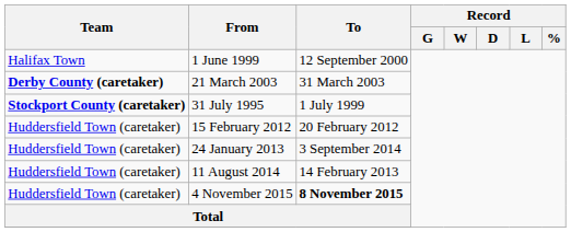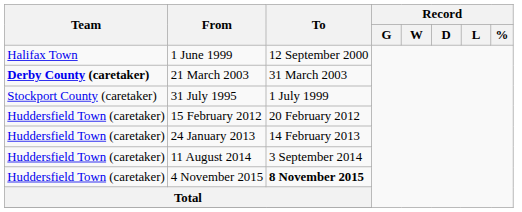31 July 1995 | Team: bold -> normal
24 January 2013 | To: 3 September 2014 -> 14 February 2013
11 August 2014 | To: 14 February 2013 -> 3 September 2014
